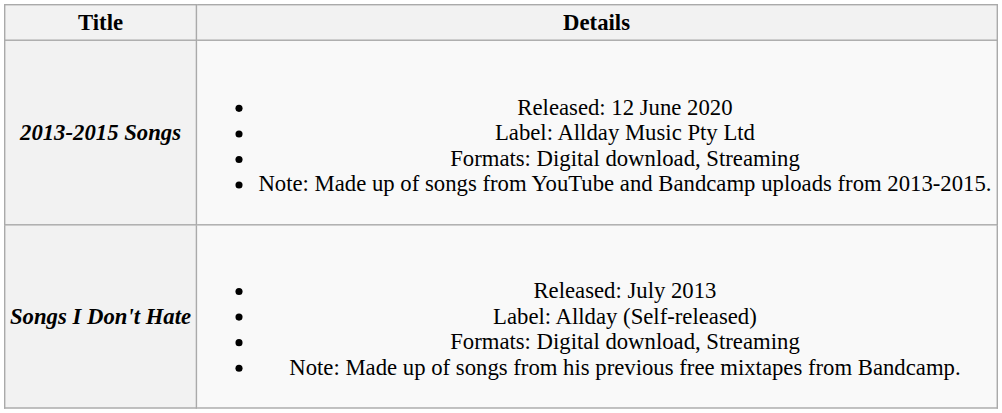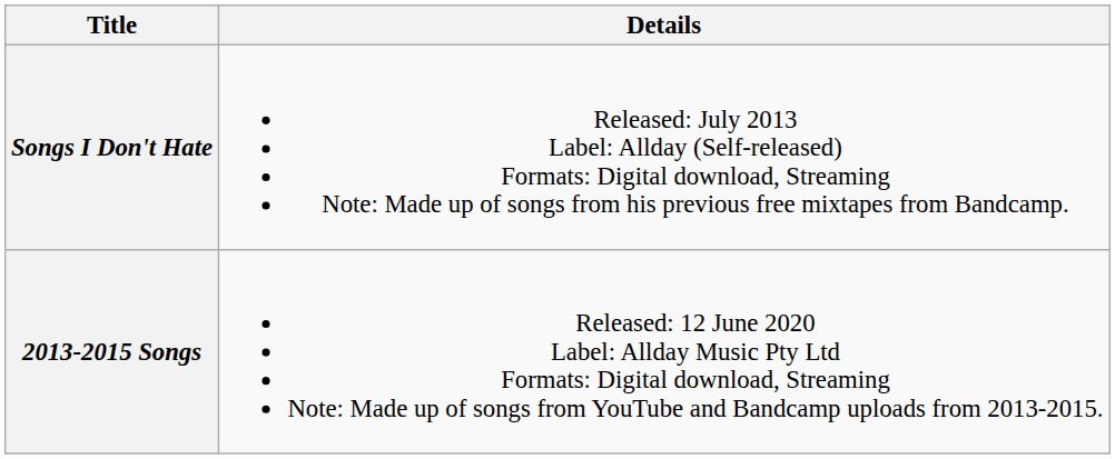rows swapped: Songs I Don't Hate <-> 2013-2015 Songs
